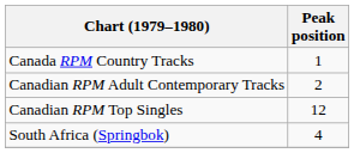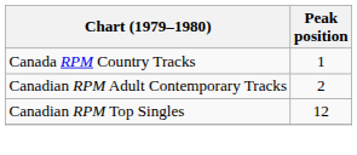- row: South Africa (Springbok) | 4
